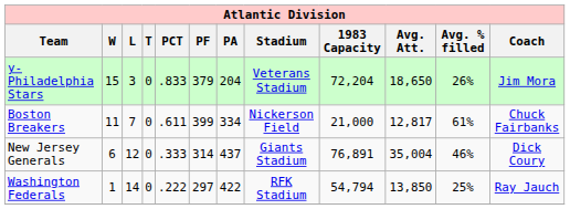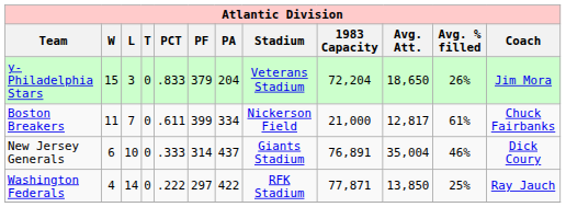New Jersey Generals | L: 12 -> 10
Washington Federals | W: 1 -> 4
Washington Federals | 1983 Capacity: 54,794 -> 77,871
